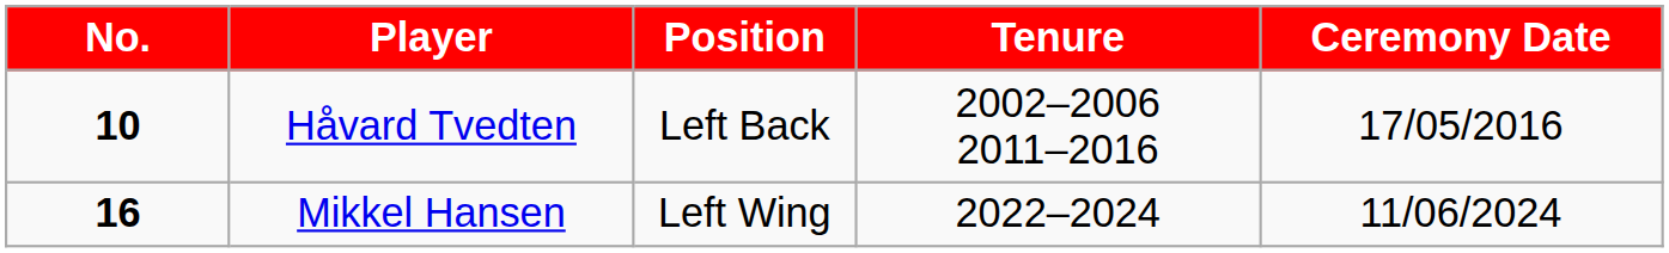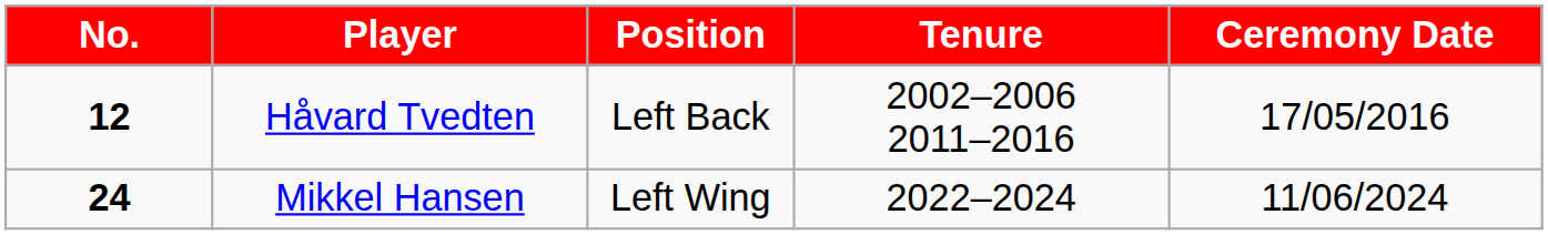Håvard Tvedten | No.: 10 -> 12
Mikkel Hansen | No.: 16 -> 24
